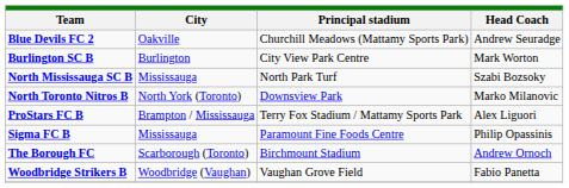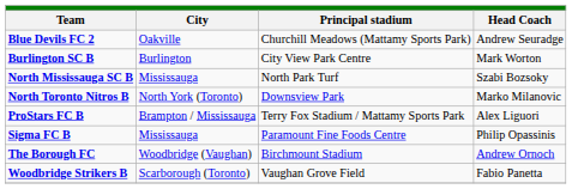The Borough FC | City: Scarborough (Toronto) -> Woodbridge (Vaughan)
Woodbridge Strikers B | City: Woodbridge (Vaughan) -> Scarborough (Toronto)
